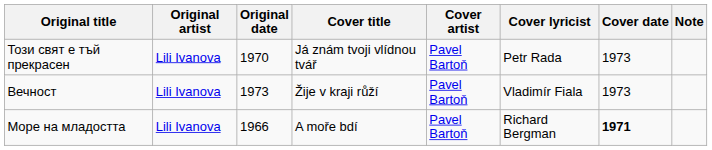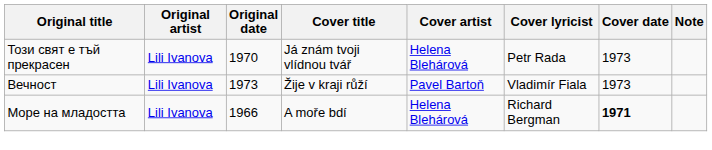Този свят е тъй прекрасен | Cover artist: Pavel Bartoň -> Helena Blehárová
Море на младостта | Cover artist: Pavel Bartoň -> Helena Blehárová
